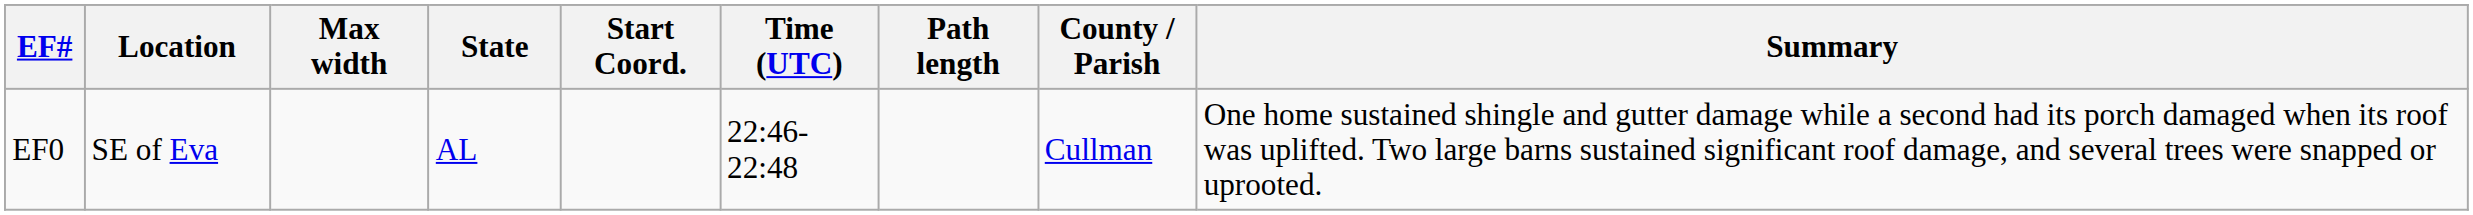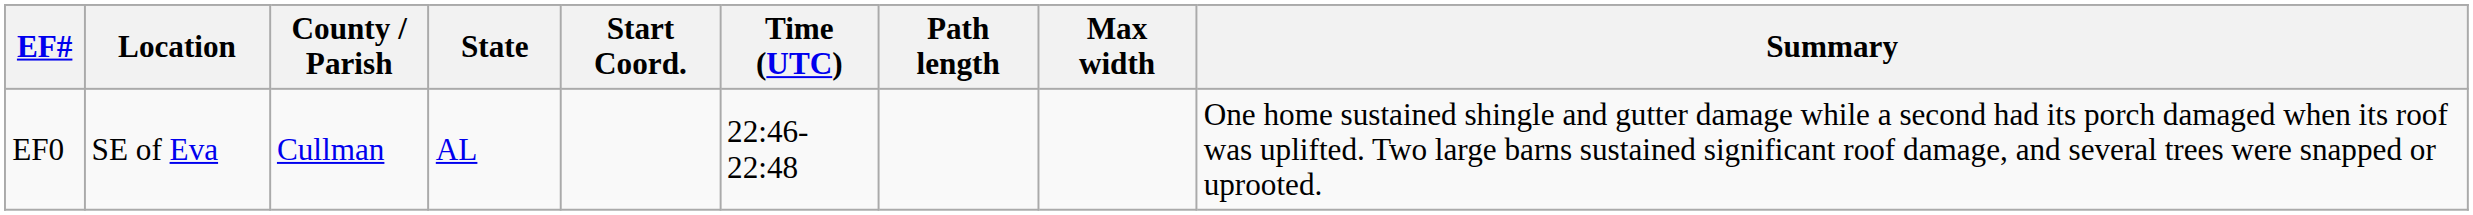columns swapped: County / Parish <-> Max width
